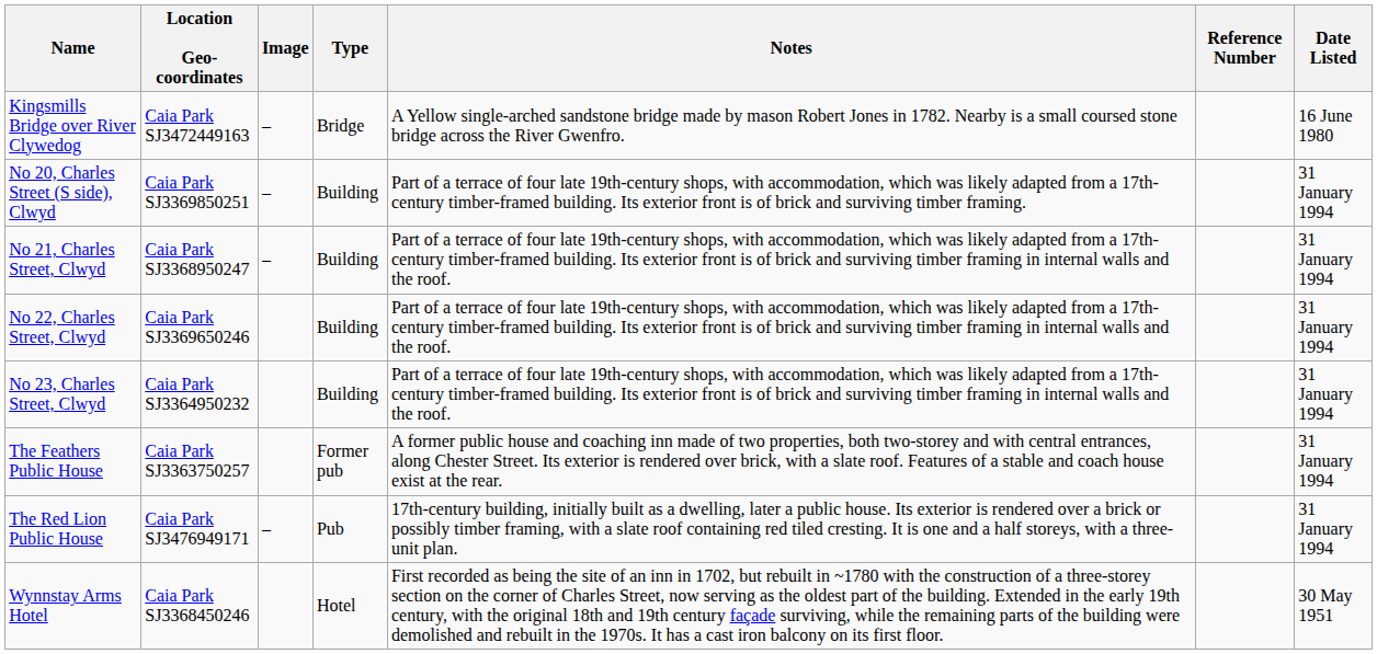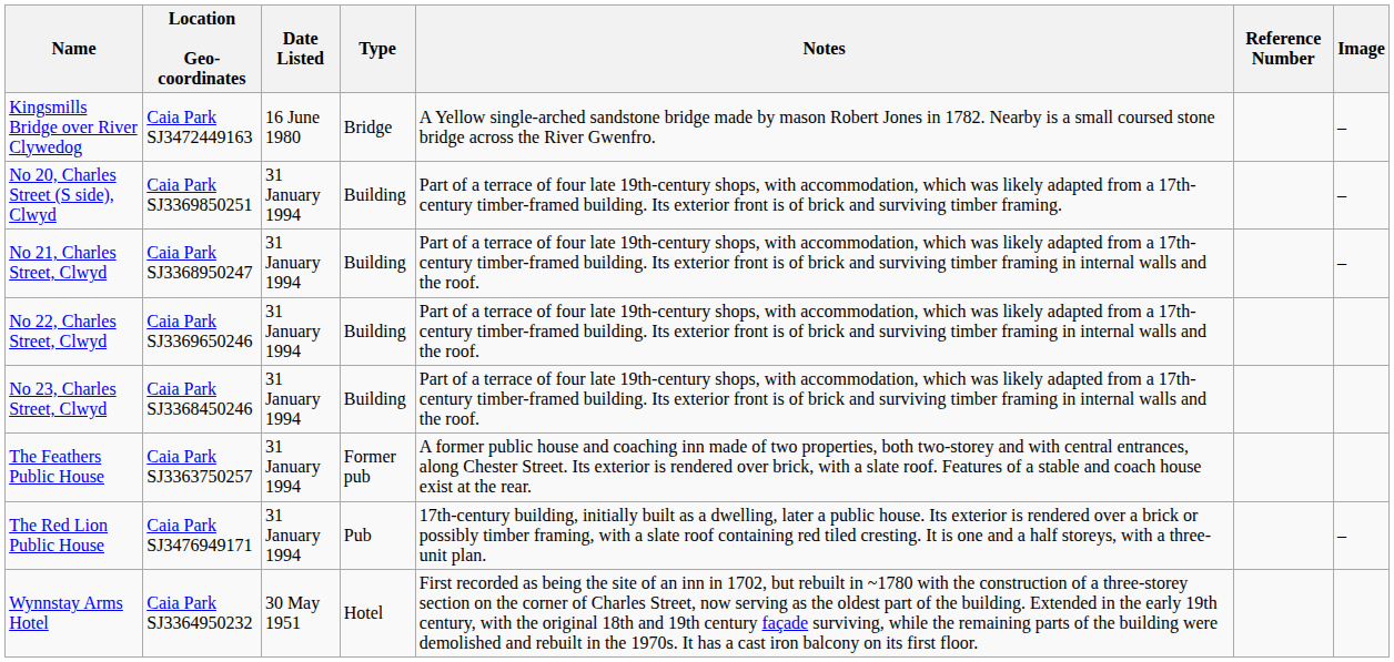columns swapped: Date Listed <-> Image
No 23, Charles Street, Clwyd | Location Geo-coordinates: Caia Park SJ3364950232 -> Caia Park SJ3368450246
Wynnstay Arms Hotel | Location Geo-coordinates: Caia Park SJ3368450246 -> Caia Park SJ3364950232
